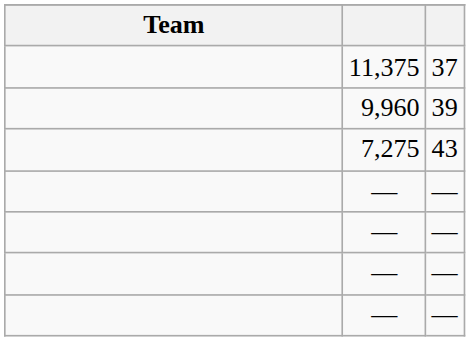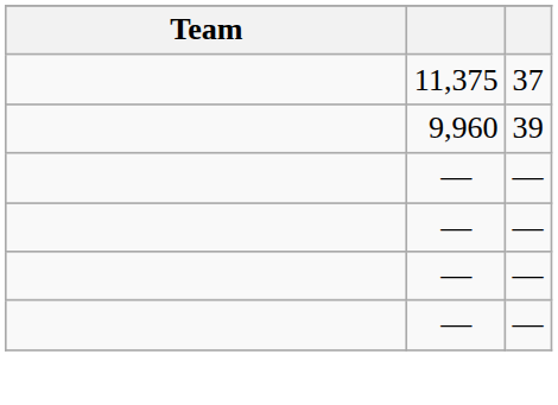- row: 7,275 | 43
